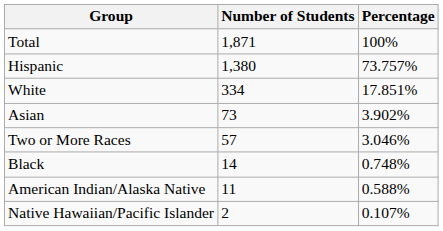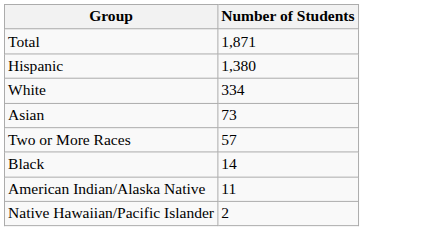- column: Percentage | 100% | 73.757% | 17.851% | 3.902% | 3.046% | 0.748% | 0.588% | 0.107%
